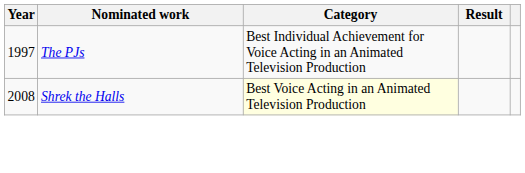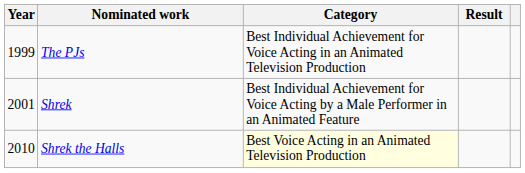The PJs | Year: 1997 -> 1999
+ row: 2001 | Shrek | Best Individual Achievement for Voice Acting by a Male Performer in an Animated Feature
Shrek the Halls | Year: 2008 -> 2010
